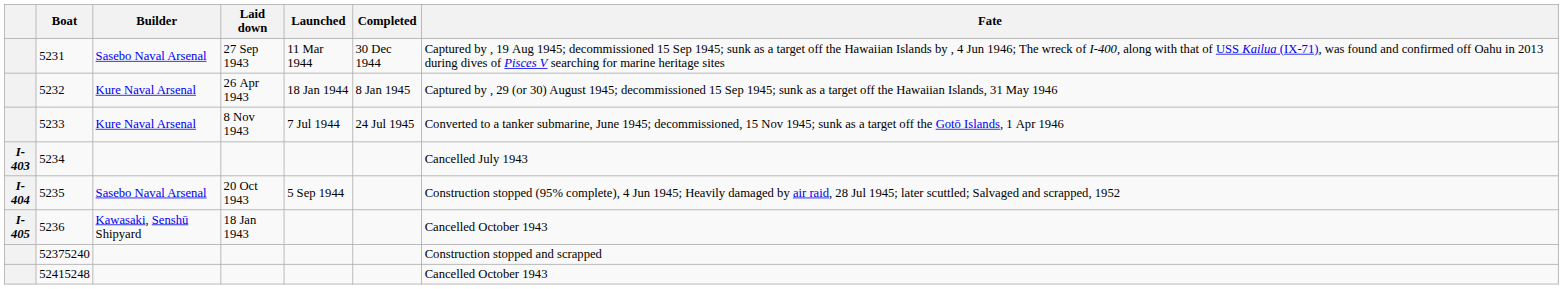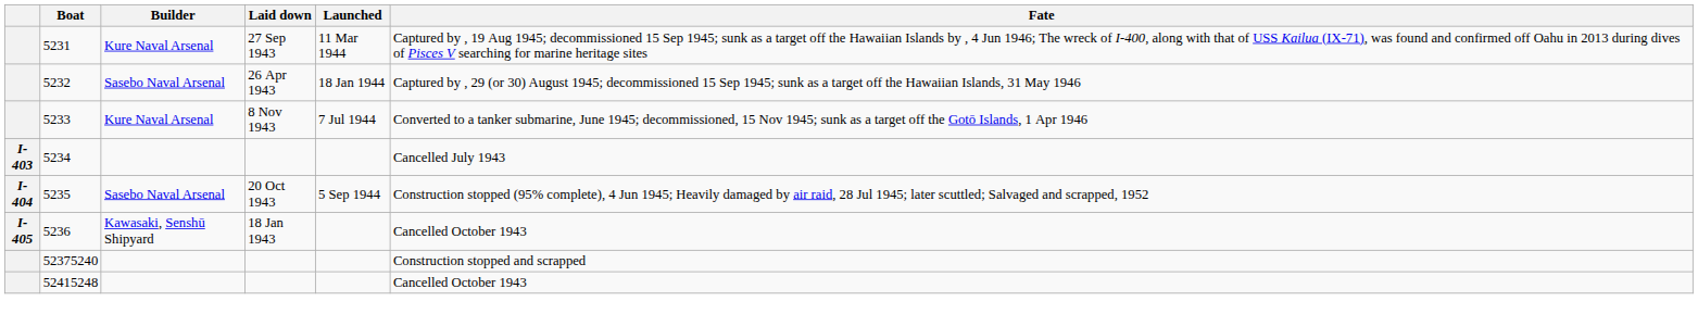- column: Completed | 30 Dec 1944 | 8 Jan 1945 | 24 Jul 1945
5231 | Builder: Sasebo Naval Arsenal -> Kure Naval Arsenal
5232 | Builder: Kure Naval Arsenal -> Sasebo Naval Arsenal
